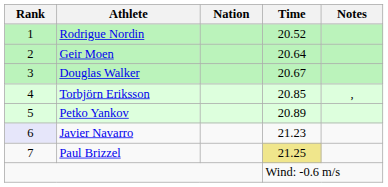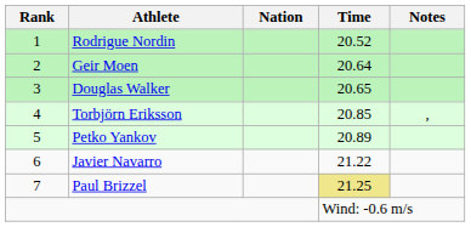Douglas Walker | Time: 20.67 -> 20.65
Javier Navarro | Rank: lavender background -> no background
Javier Navarro | Time: 21.23 -> 21.22
